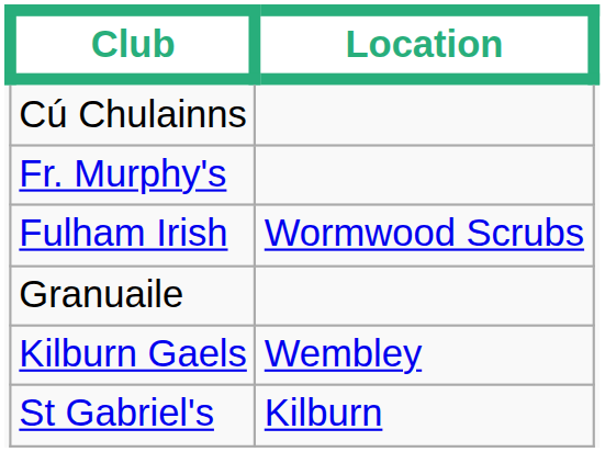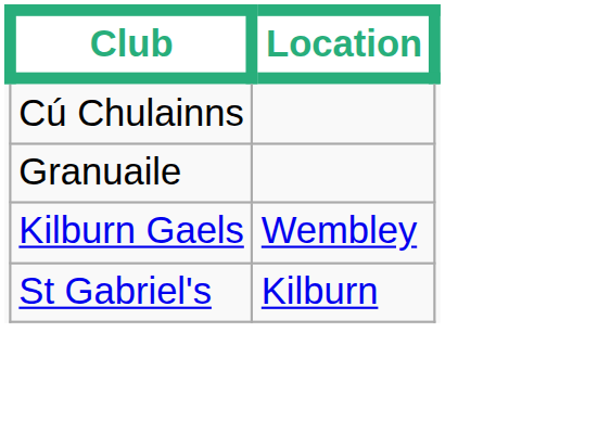- row: Fr. Murphy's
- row: Fulham Irish | Wormwood Scrubs
